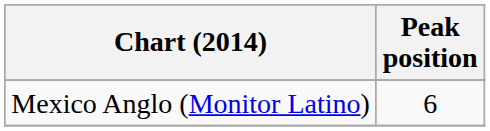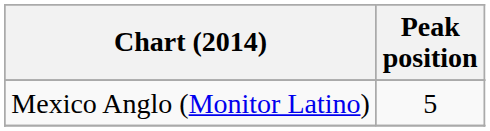Mexico Anglo (Monitor Latino) | Peak position: 6 -> 5
